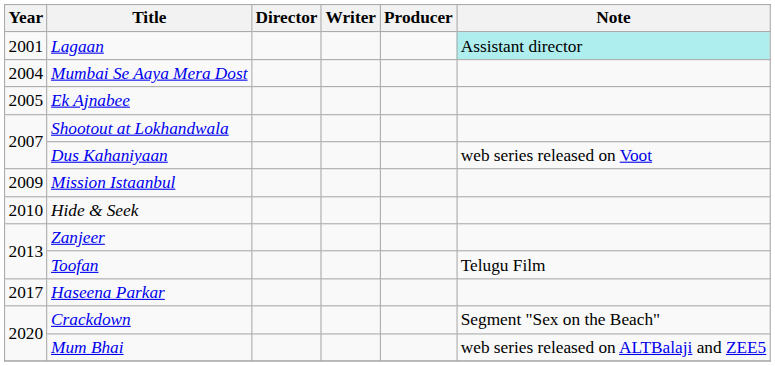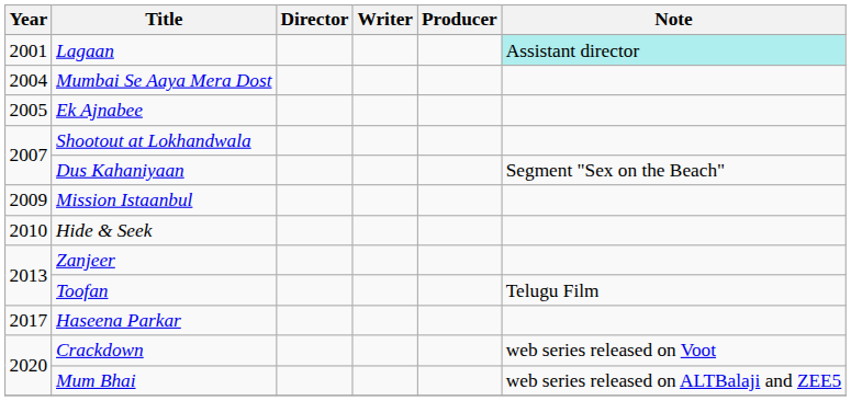Dus Kahaniyaan | Note: web series released on Voot -> Segment "Sex on the Beach"
Crackdown | Note: Segment "Sex on the Beach" -> web series released on Voot
